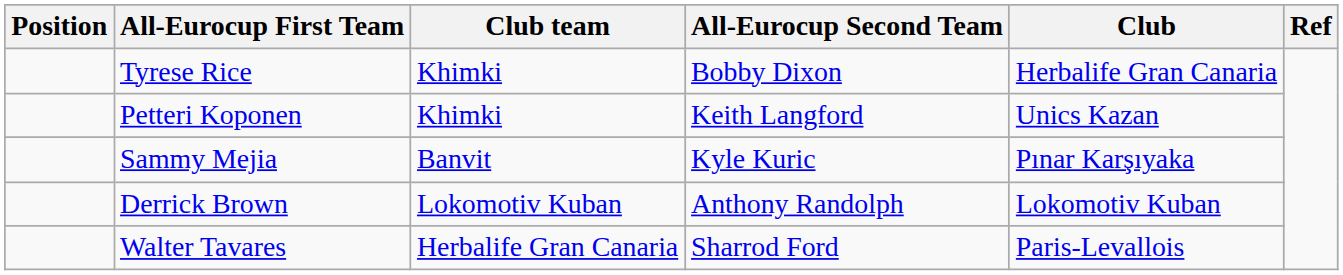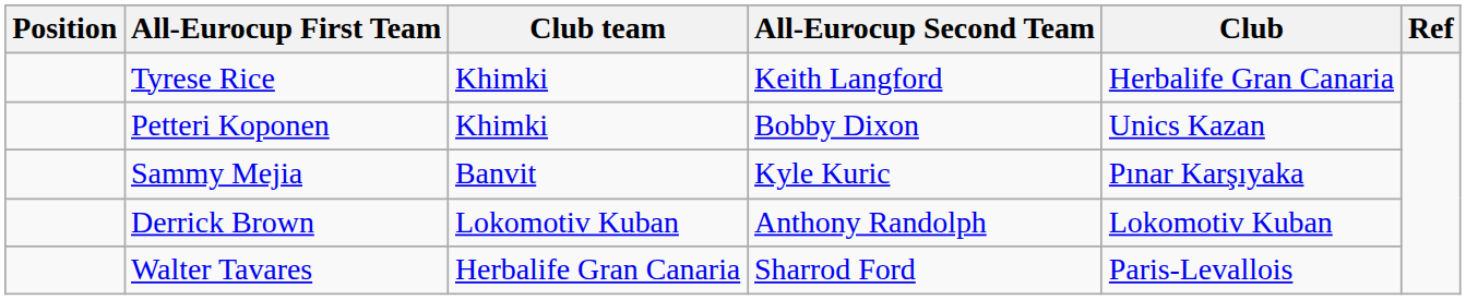Tyrese Rice | All-Eurocup Second Team: Bobby Dixon -> Keith Langford
Petteri Koponen | All-Eurocup Second Team: Keith Langford -> Bobby Dixon
